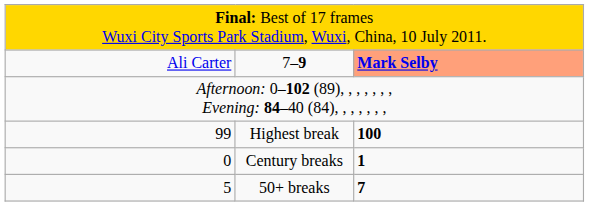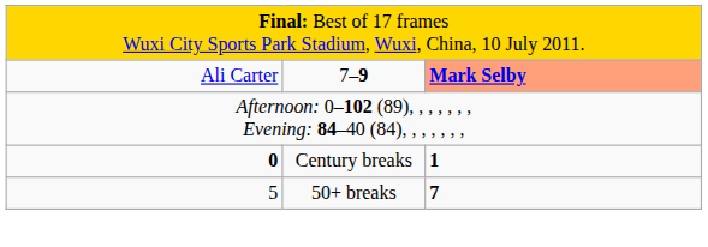- row: 99 | Highest break | 100
Century breaks | column 1: normal -> bold
